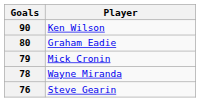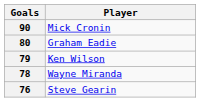90 | Player: Ken Wilson -> Mick Cronin
79 | Player: Mick Cronin -> Ken Wilson
